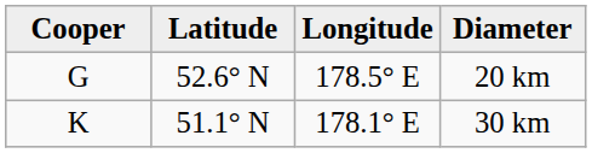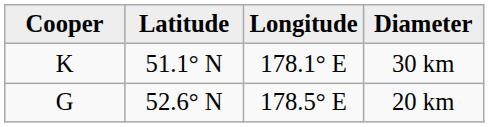rows swapped: 20 km <-> 30 km
